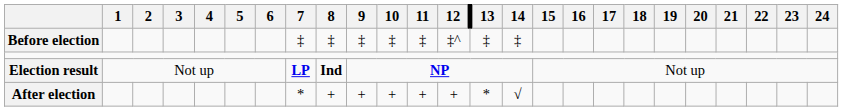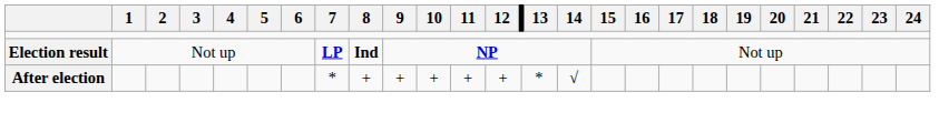- row: Before election | ‡ | ‡ | ‡ | ‡ | ‡ | ‡^ | ‡ | ‡
